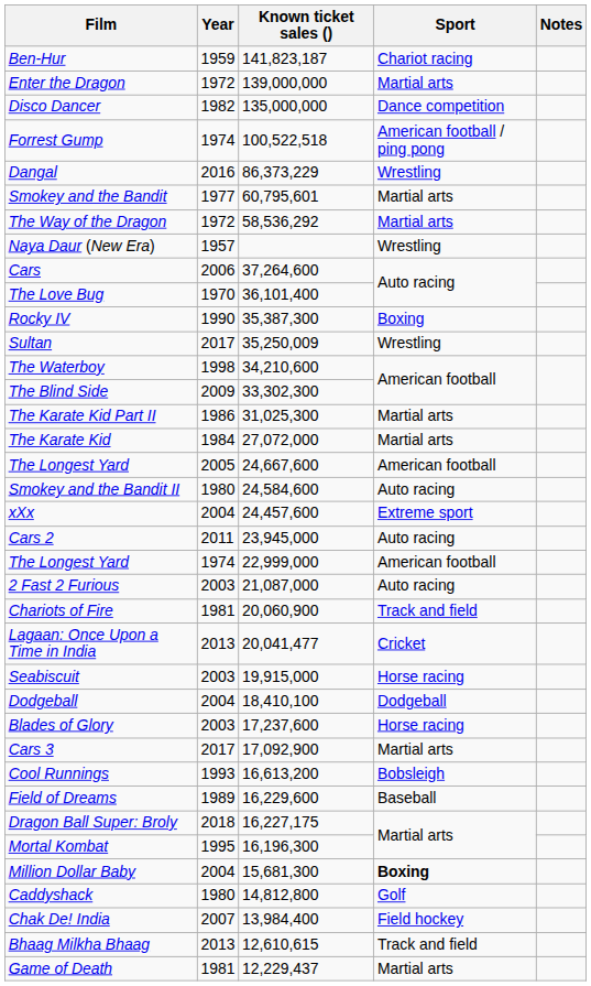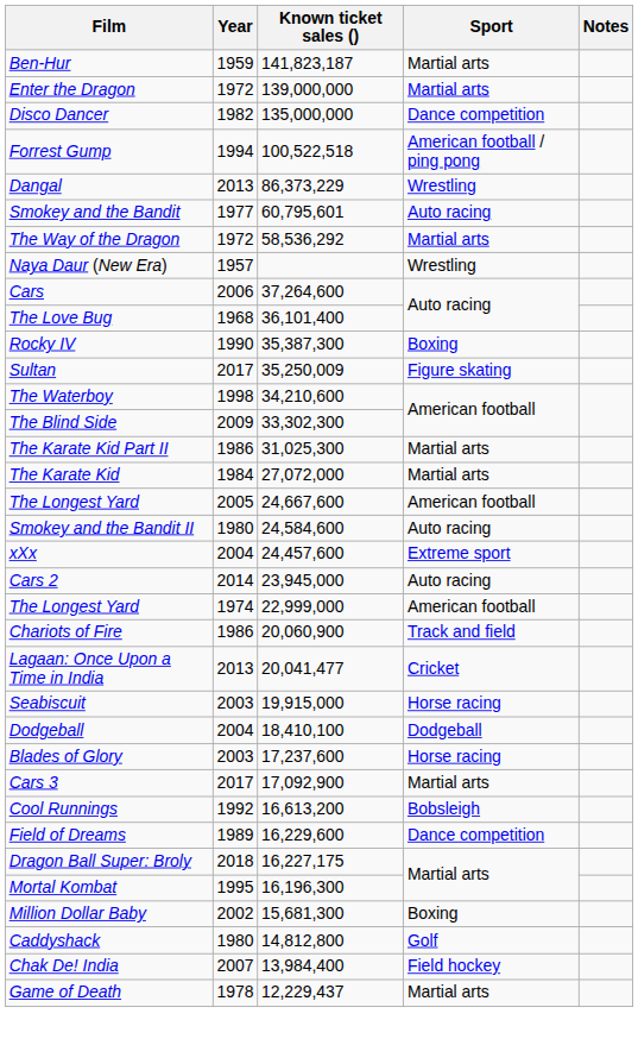Ben-Hur | Sport: Chariot racing -> Martial arts
Forrest Gump | Year: 1974 -> 1994
Dangal | Year: 2016 -> 2013
Smokey and the Bandit | Sport: Martial arts -> Auto racing
The Love Bug | Year: 1970 -> 1968
Sultan | Sport: Wrestling -> Figure skating
Cars 2 | Year: 2011 -> 2014
- row: 2 Fast 2 Furious | 2003 | 21,087,000 | Auto racing
Chariots of Fire | Year: 1981 -> 1986
Cool Runnings | Year: 1993 -> 1992
Field of Dreams | Sport: Baseball -> Dance competition
Million Dollar Baby | Year: 2004 -> 2002
Million Dollar Baby | Sport: bold -> normal
- row: Bhaag Milkha Bhaag | 2013 | 12,610,615 | Track and field
Game of Death | Year: 1981 -> 1978
